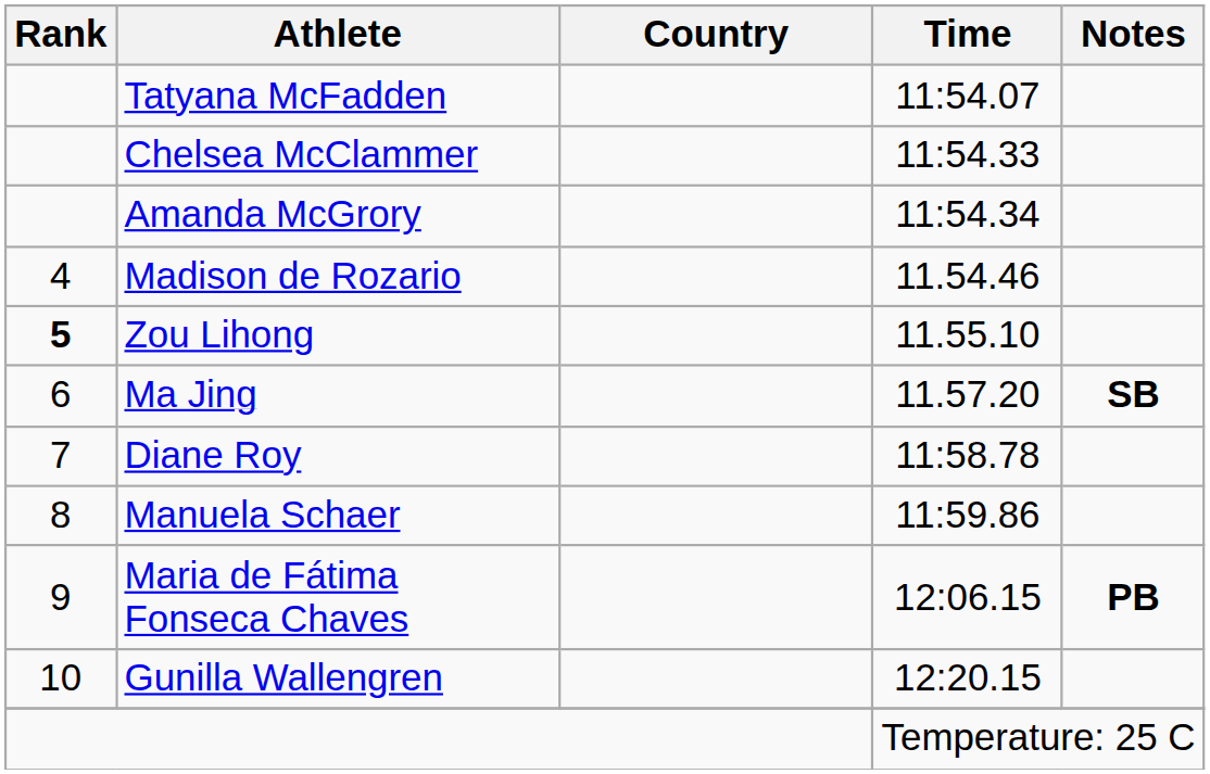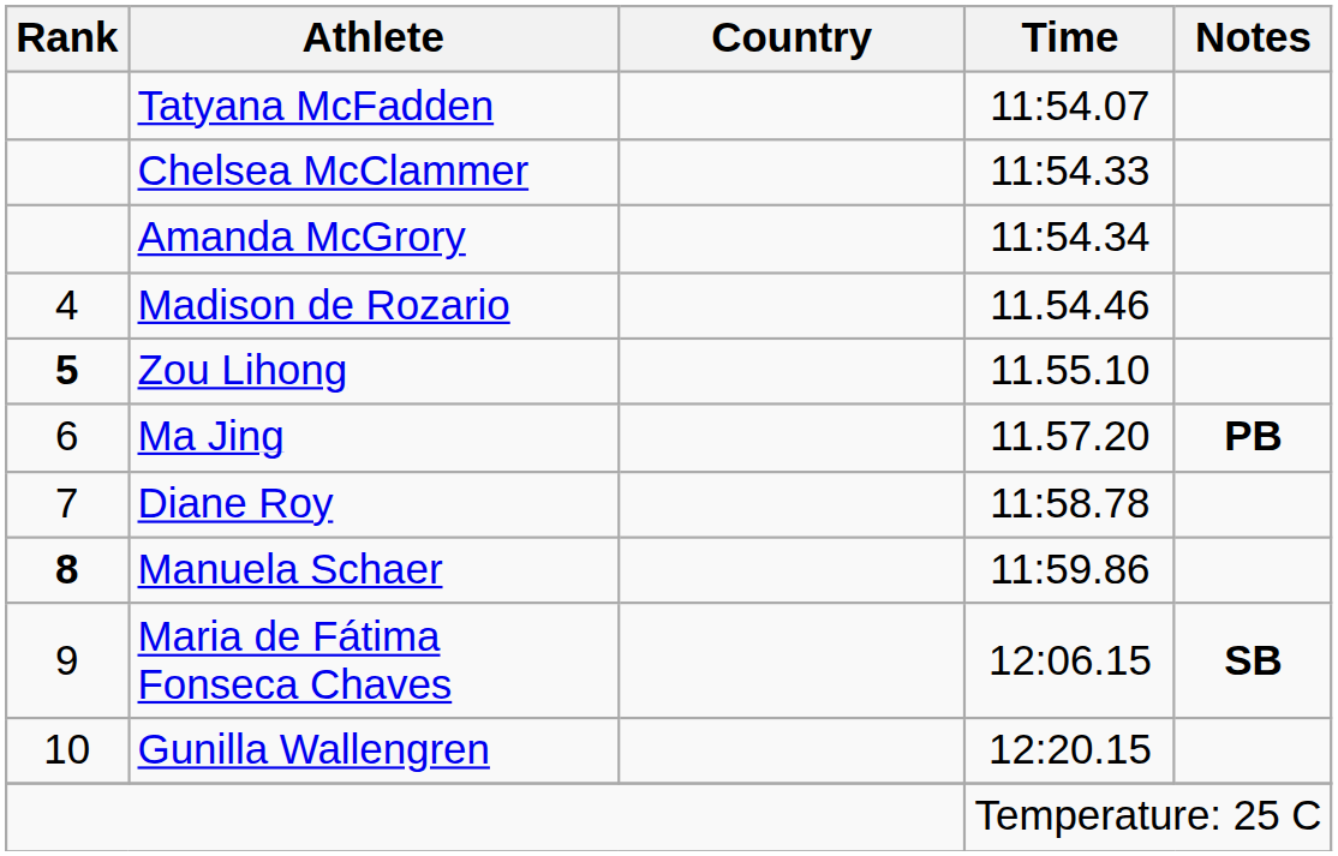Ma Jing | Notes: SB -> PB
Manuela Schaer | Rank: normal -> bold
Maria de Fátima Fonseca Chaves | Notes: PB -> SB
